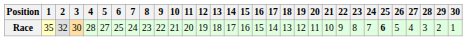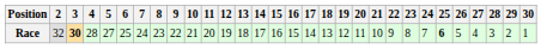- column: 1 | 35
Race | 3: normal -> bold
